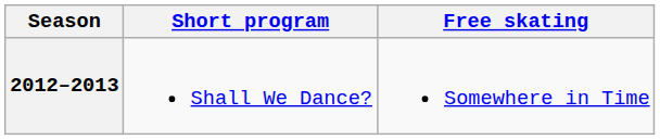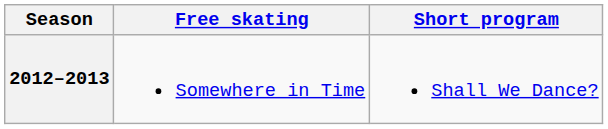columns swapped: Short program <-> Free skating
